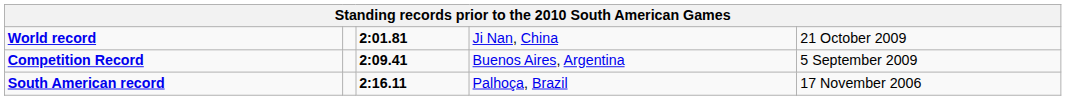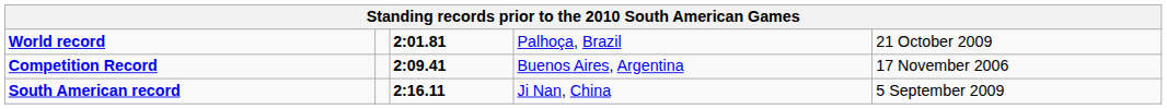World record | column 4: Ji Nan, China -> Palhoça, Brazil
Competition Record | column 5: 5 September 2009 -> 17 November 2006
South American record | column 4: Palhoça, Brazil -> Ji Nan, China
South American record | column 5: 17 November 2006 -> 5 September 2009
